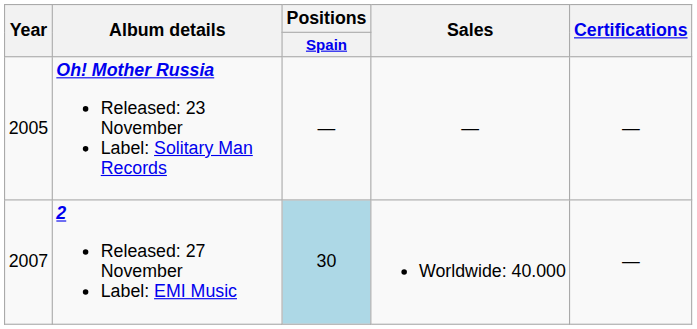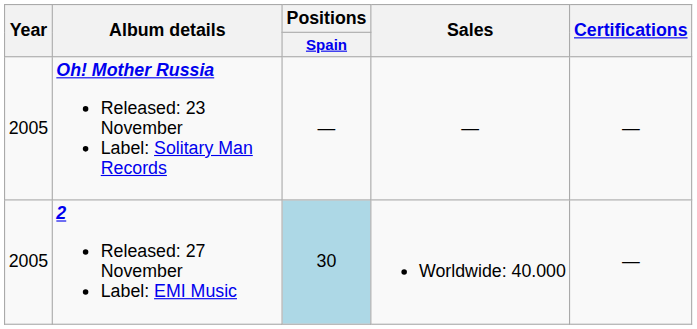2 Released: 27 November Label: EMI Music | Year: 2007 -> 2005
